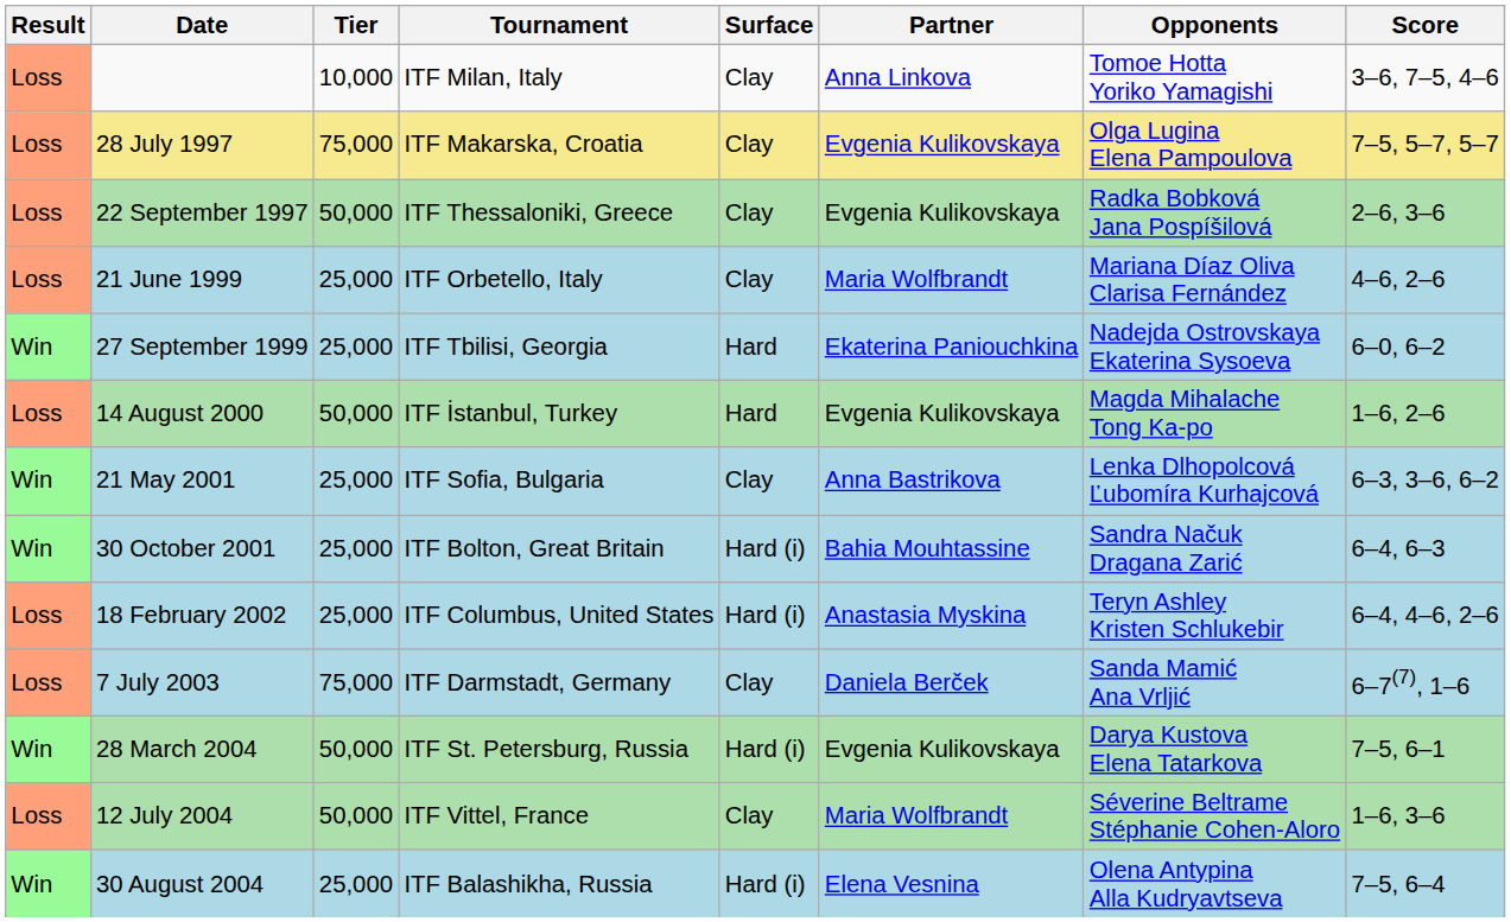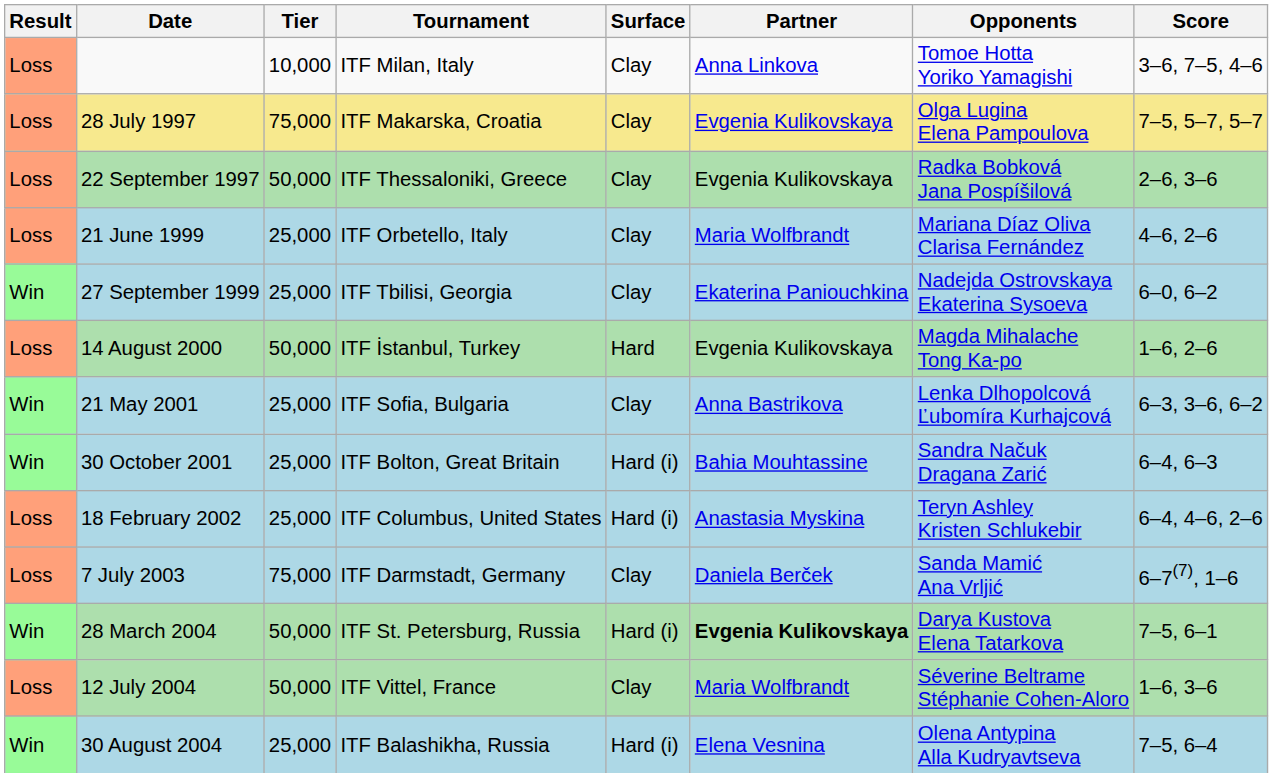27 September 1999 | Surface: Hard -> Clay
28 March 2004 | Partner: normal -> bold
